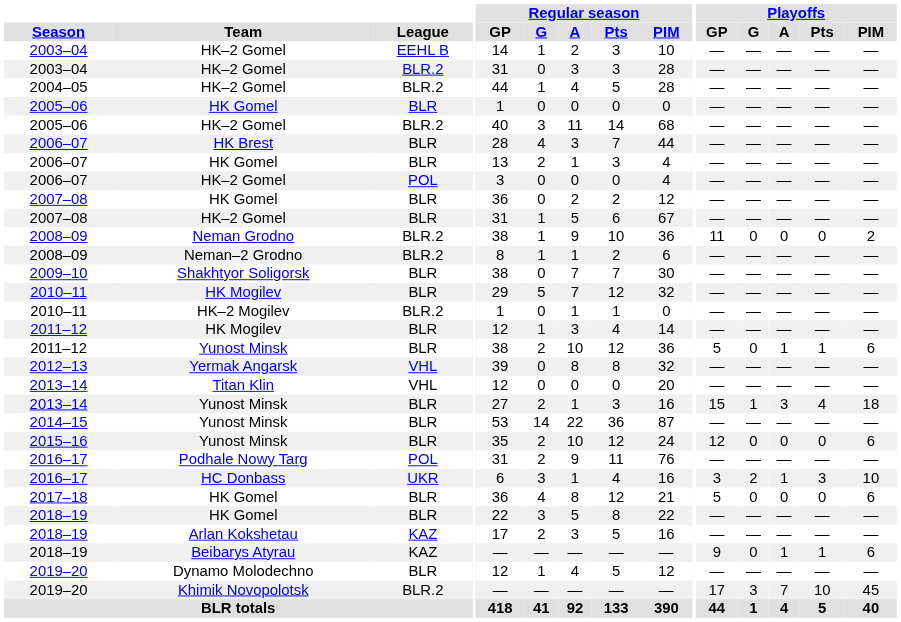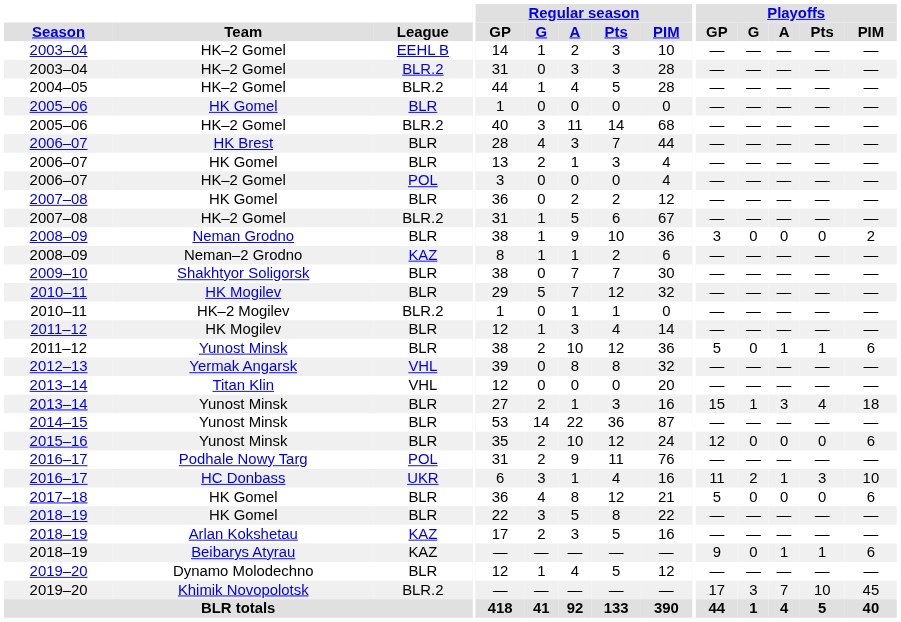2007–08 / HK–2 Gomel | League: BLR -> BLR.2
2008–09 / Neman Grodno | League: BLR.2 -> BLR
2008–09 / Neman Grodno | Playoffs / GP: 11 -> 3
2008–09 / Neman–2 Grodno | League: BLR.2 -> KAZ
2016–17 / HC Donbass | Playoffs / GP: 3 -> 11
